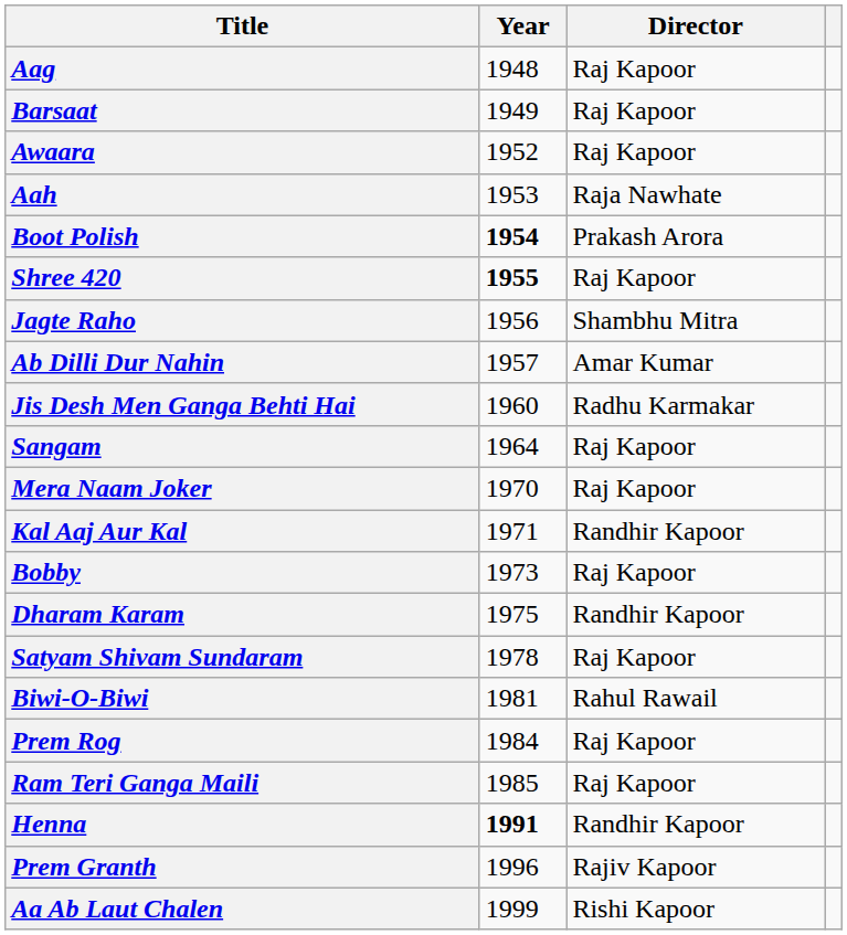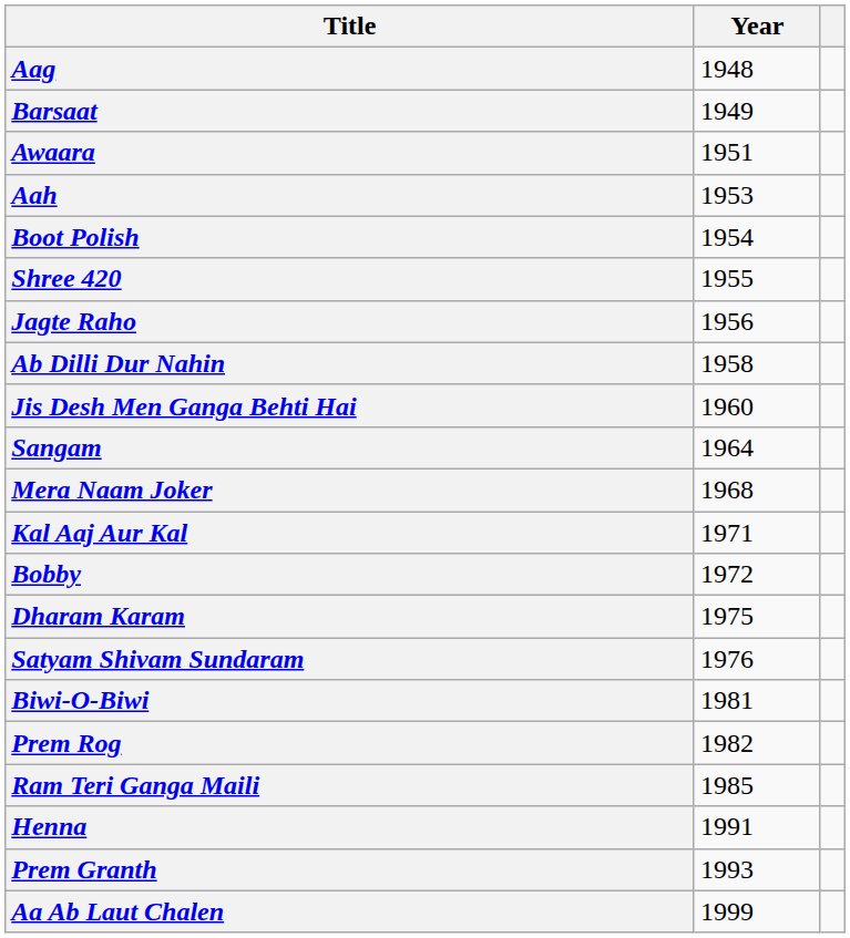- column: Director | Raj Kapoor | Raj Kapoor | Raj Kapoor | Raja Nawhate | Prakash Arora | Raj Kapoor | Shambhu Mitra | Amar Kumar | Radhu Karmakar | Raj Kapoor | Raj Kapoor | Randhir Kapoor | Raj Kapoor | Randhir Kapoor | Raj Kapoor | Rahul Rawail | Raj Kapoor | Raj Kapoor | Randhir Kapoor | Rajiv Kapoor | Rishi Kapoor
Awaara | Year: 1952 -> 1951
Boot Polish | Year: bold -> normal
Shree 420 | Year: bold -> normal
Ab Dilli Dur Nahin | Year: 1957 -> 1958
Mera Naam Joker | Year: 1970 -> 1968
Bobby | Year: 1973 -> 1972
Satyam Shivam Sundaram | Year: 1978 -> 1976
Prem Rog | Year: 1984 -> 1982
Henna | Year: bold -> normal
Prem Granth | Year: 1996 -> 1993
